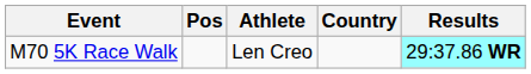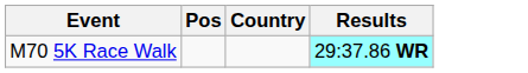- column: Athlete | Len Creo
